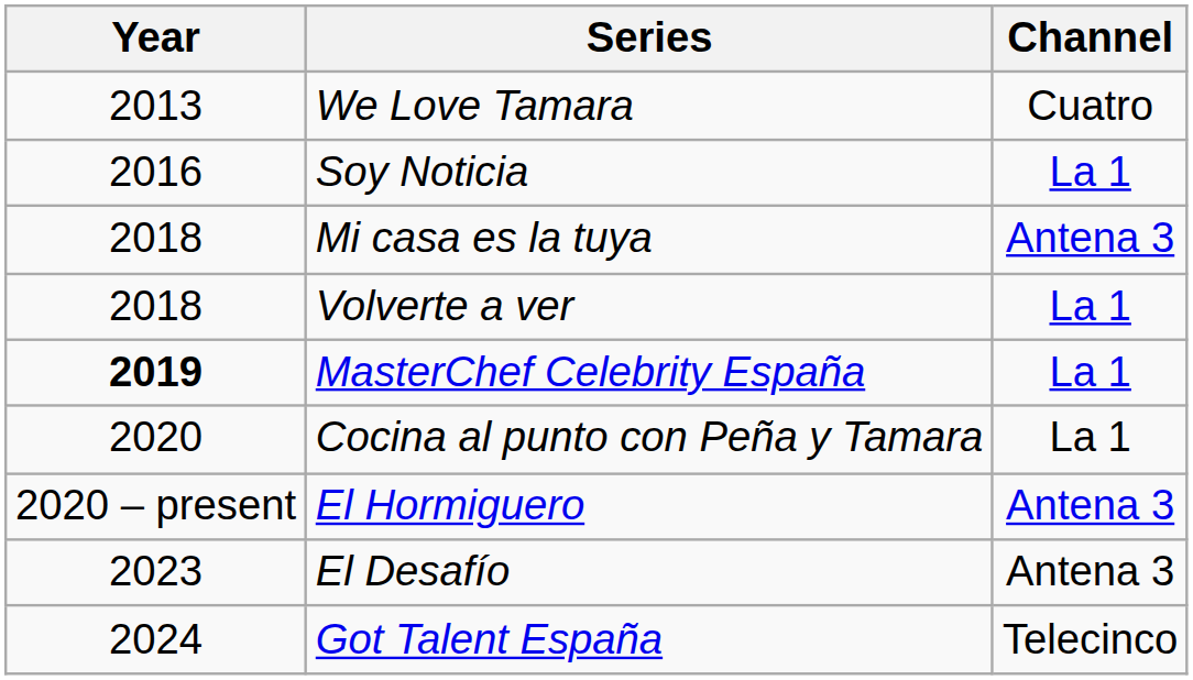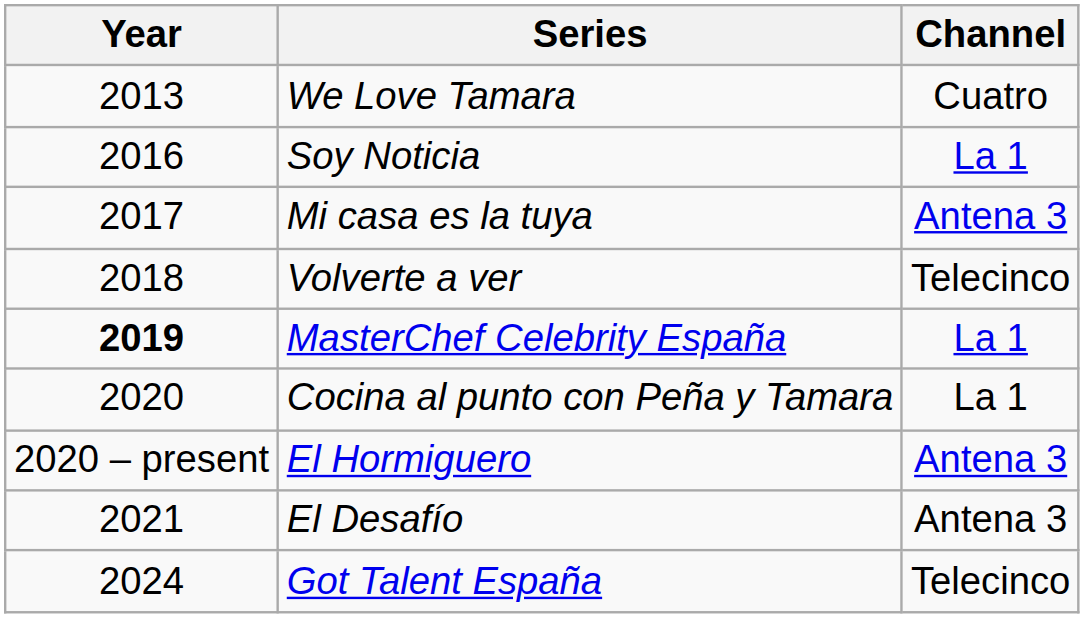Mi casa es la tuya | Year: 2018 -> 2017
Volverte a ver | Channel: La 1 -> Telecinco
El Desafío | Year: 2023 -> 2021
